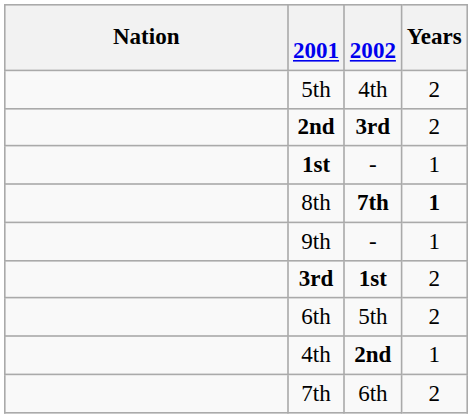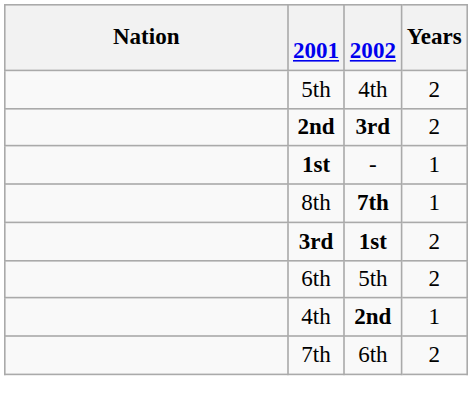8th | Years: bold -> normal
- row: 9th | - | 1
